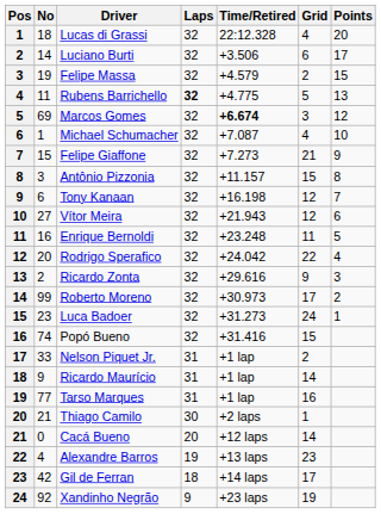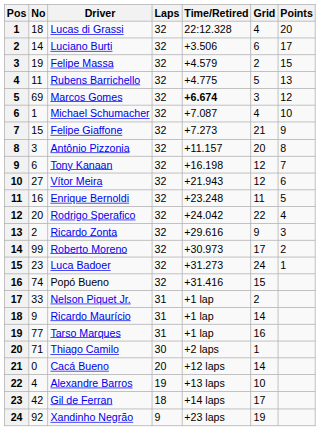Rubens Barrichello | Laps: bold -> normal
Antônio Pizzonia | Grid: 15 -> 20
Thiago Camilo | No: 21 -> 71
Alexandre Barros | Grid: 23 -> 10
